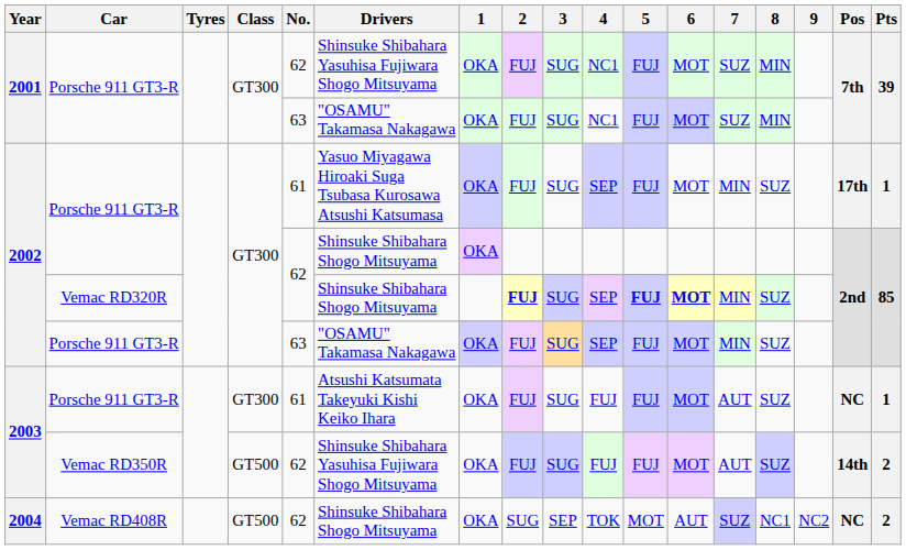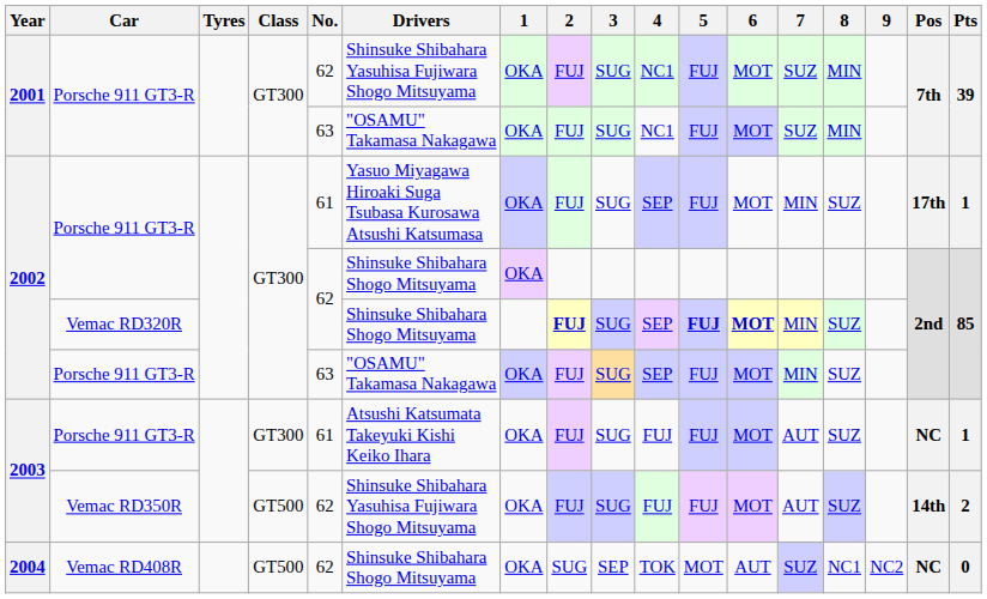2004 | Pts: 2 -> 0
